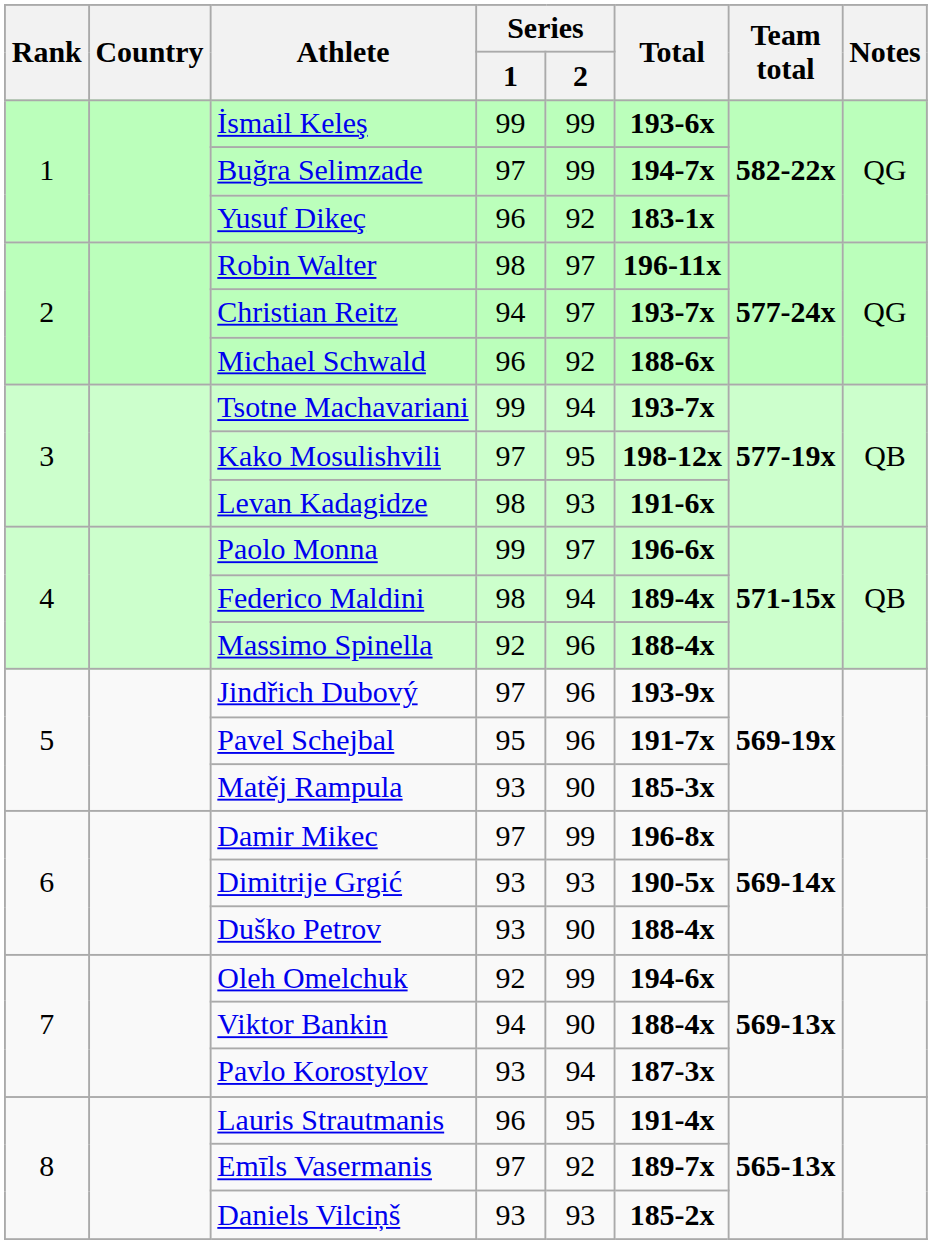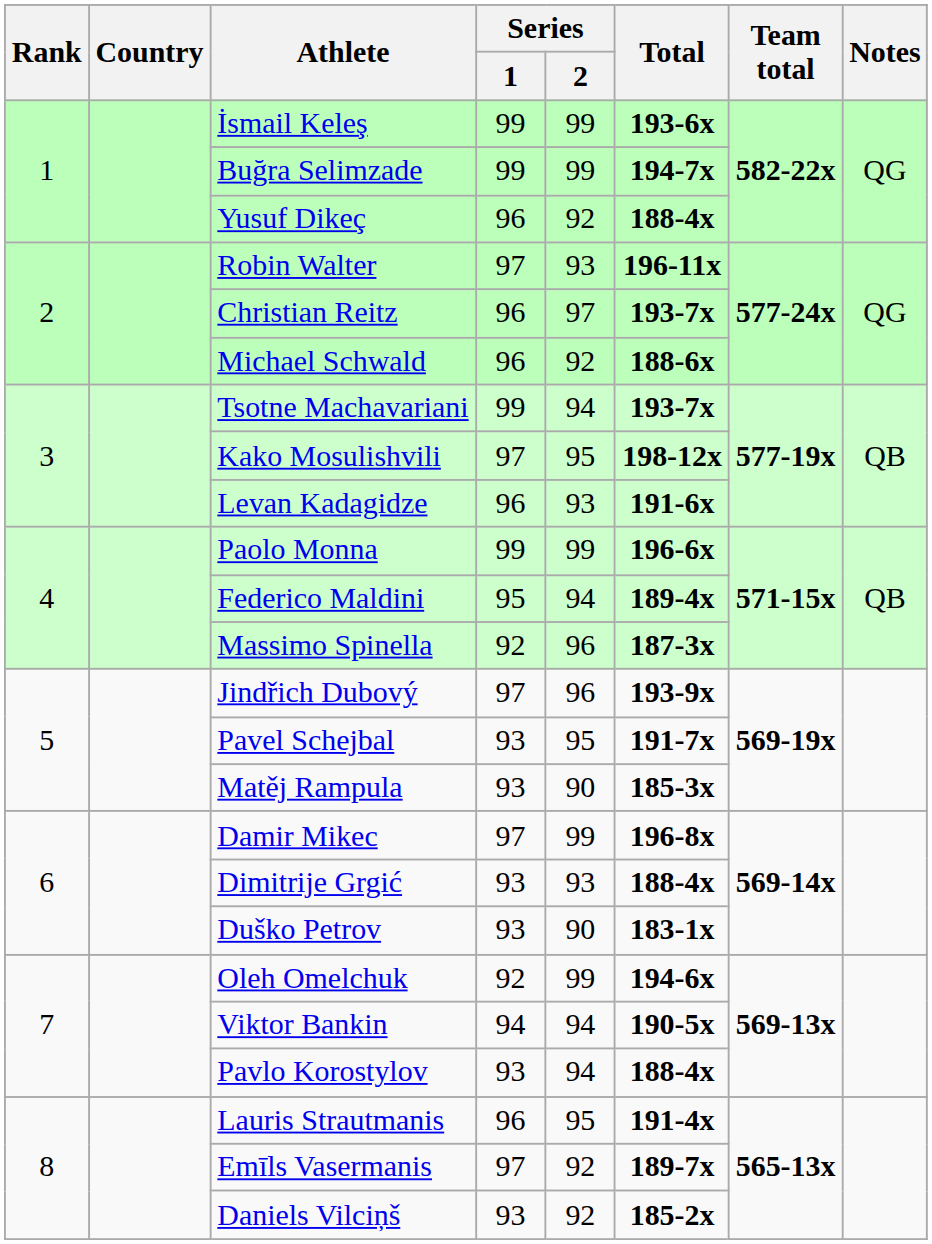Buğra Selimzade | Series / 1: 97 -> 99
Yusuf Dikeç | Total: 183-1x -> 188-4x
Robin Walter | Series / 1: 98 -> 97
Robin Walter | Series / 2: 97 -> 93
Christian Reitz | Series / 1: 94 -> 96
Levan Kadagidze | Series / 1: 98 -> 96
Paolo Monna | Series / 2: 97 -> 99
Federico Maldini | Series / 1: 98 -> 95
Massimo Spinella | Total: 188-4x -> 187-3x
Pavel Schejbal | Series / 1: 95 -> 93
Pavel Schejbal | Series / 2: 96 -> 95
Dimitrije Grgić | Total: 190-5x -> 188-4x
Duško Petrov | Total: 188-4x -> 183-1x
Viktor Bankin | Series / 2: 90 -> 94
Viktor Bankin | Total: 188-4x -> 190-5x
Pavlo Korostylov | Total: 187-3x -> 188-4x
Daniels Vilciņš | Series / 2: 93 -> 92
